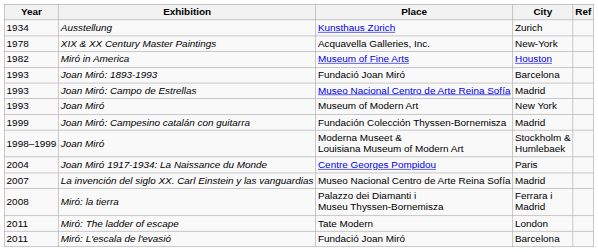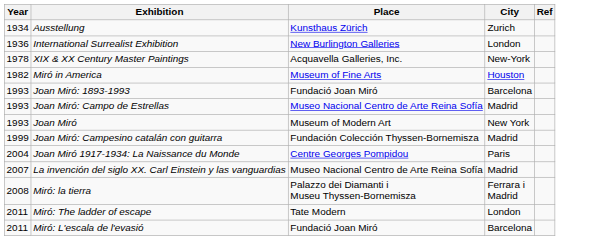+ row: 1936 | International Surrealist Exhibition | New Burlington Galleries | London
- row: 1998–1999 | Joan Miró | Moderna Museet & Louisiana Museum of Modern Art | Stockholm & Humlebaek
